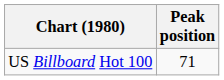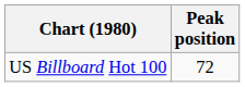US Billboard Hot 100 | Peak position: 71 -> 72
